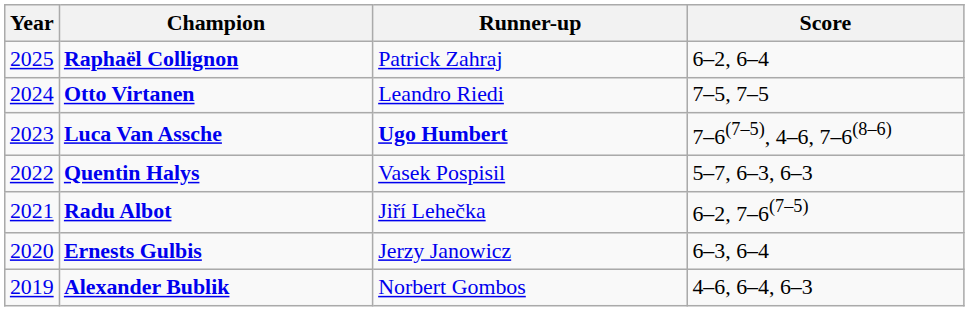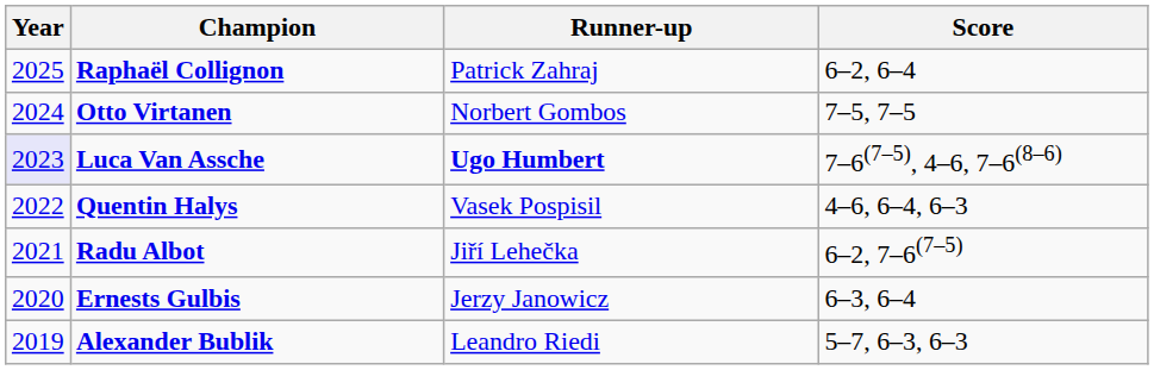Otto Virtanen | Runner-up: Leandro Riedi -> Norbert Gombos
Luca Van Assche | Year: no background -> lavender background
Quentin Halys | Score: 5–7, 6–3, 6–3 -> 4–6, 6–4, 6–3
Alexander Bublik | Runner-up: Norbert Gombos -> Leandro Riedi
Alexander Bublik | Score: 4–6, 6–4, 6–3 -> 5–7, 6–3, 6–3
